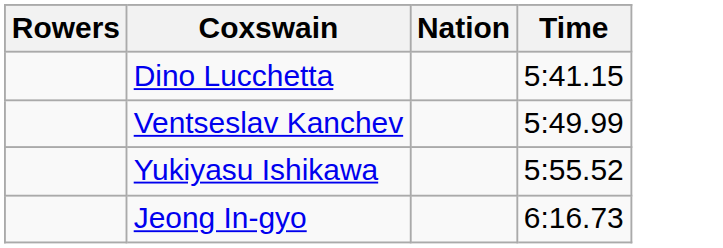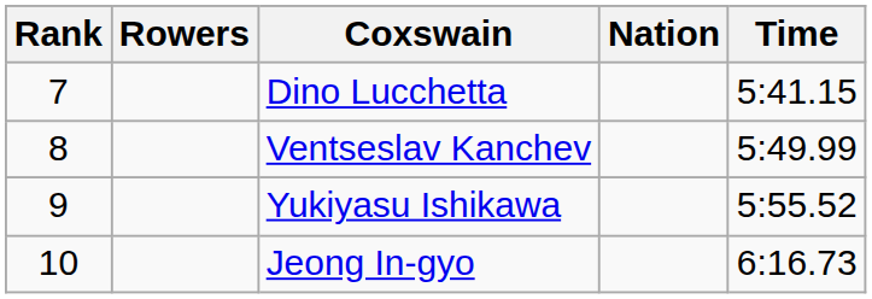+ column: Rank | 7 | 8 | 9 | 10
